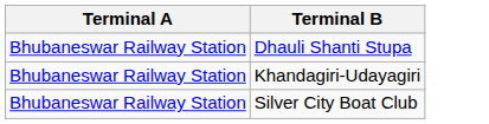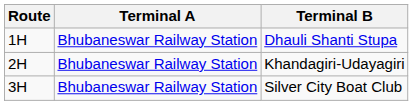+ column: Route | 1H | 2H | 3H
